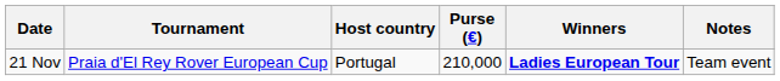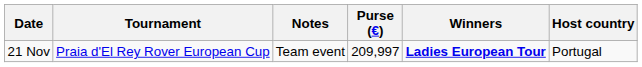columns swapped: Host country <-> Notes
21 Nov | Purse (€): 210,000 -> 209,997
